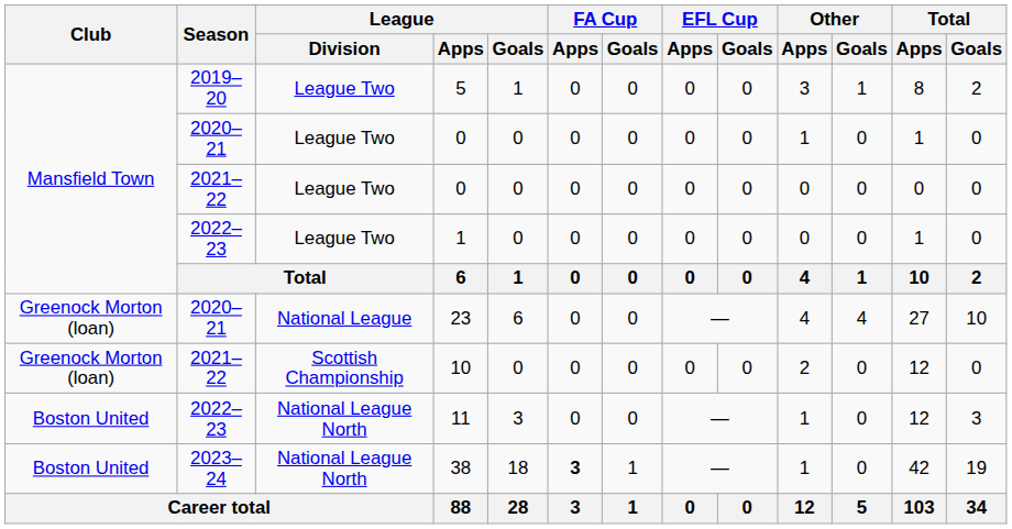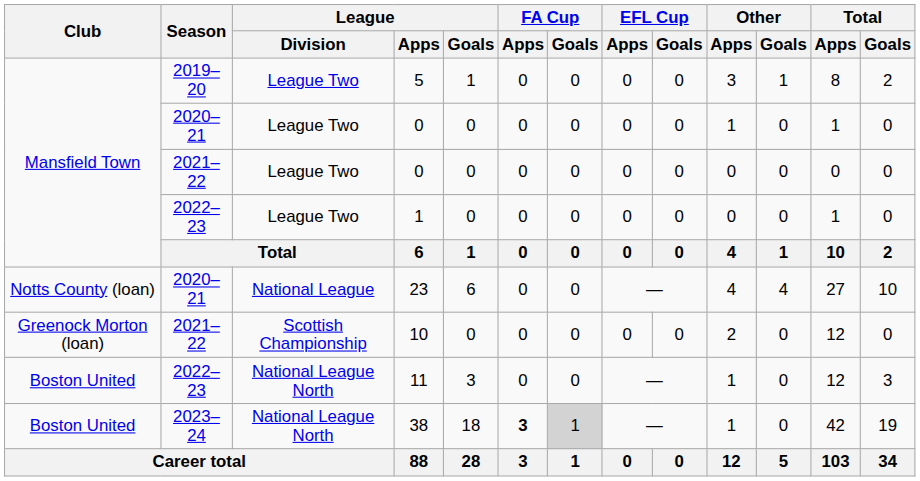23 | Club: Greenock Morton (loan) -> Notts County (loan)
38 | FA Cup / Goals: no background -> lightgrey background
